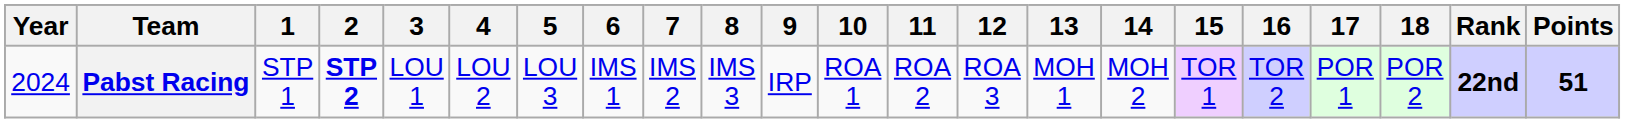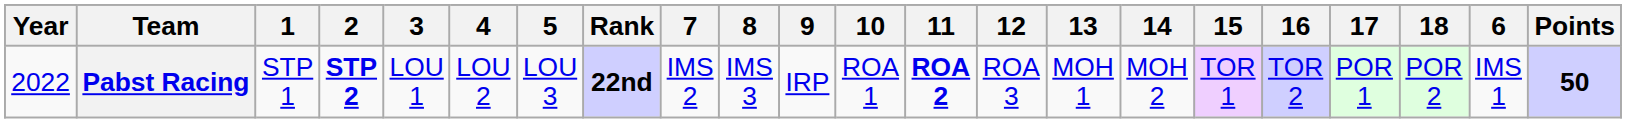columns swapped: 6 <-> Rank
Pabst Racing | Year: 2024 -> 2022
Pabst Racing | 11: normal -> bold
Pabst Racing | Points: 51 -> 50
